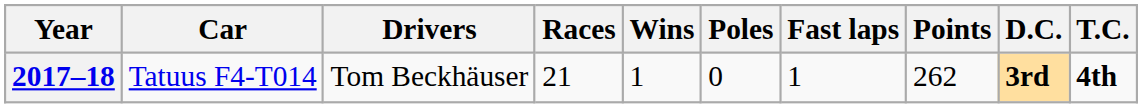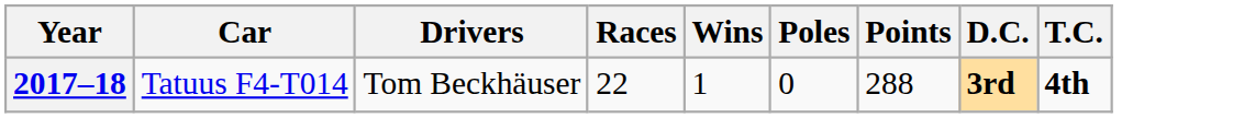- column: Fast laps | 1
2017–18 | Races: 21 -> 22
2017–18 | Points: 262 -> 288
